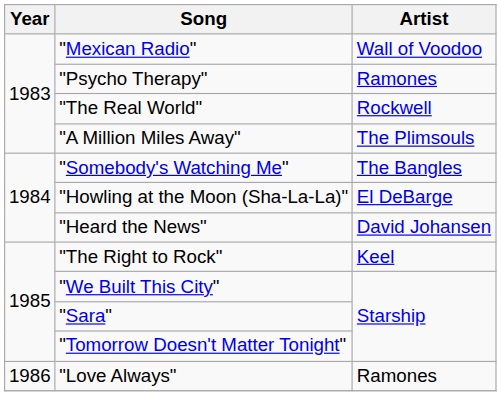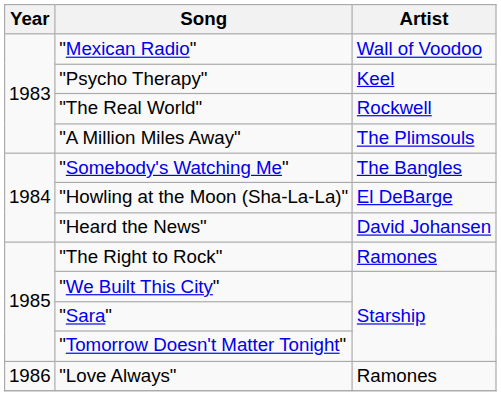"Psycho Therapy" | Artist: Ramones -> Keel
"The Right to Rock" | Artist: Keel -> Ramones
